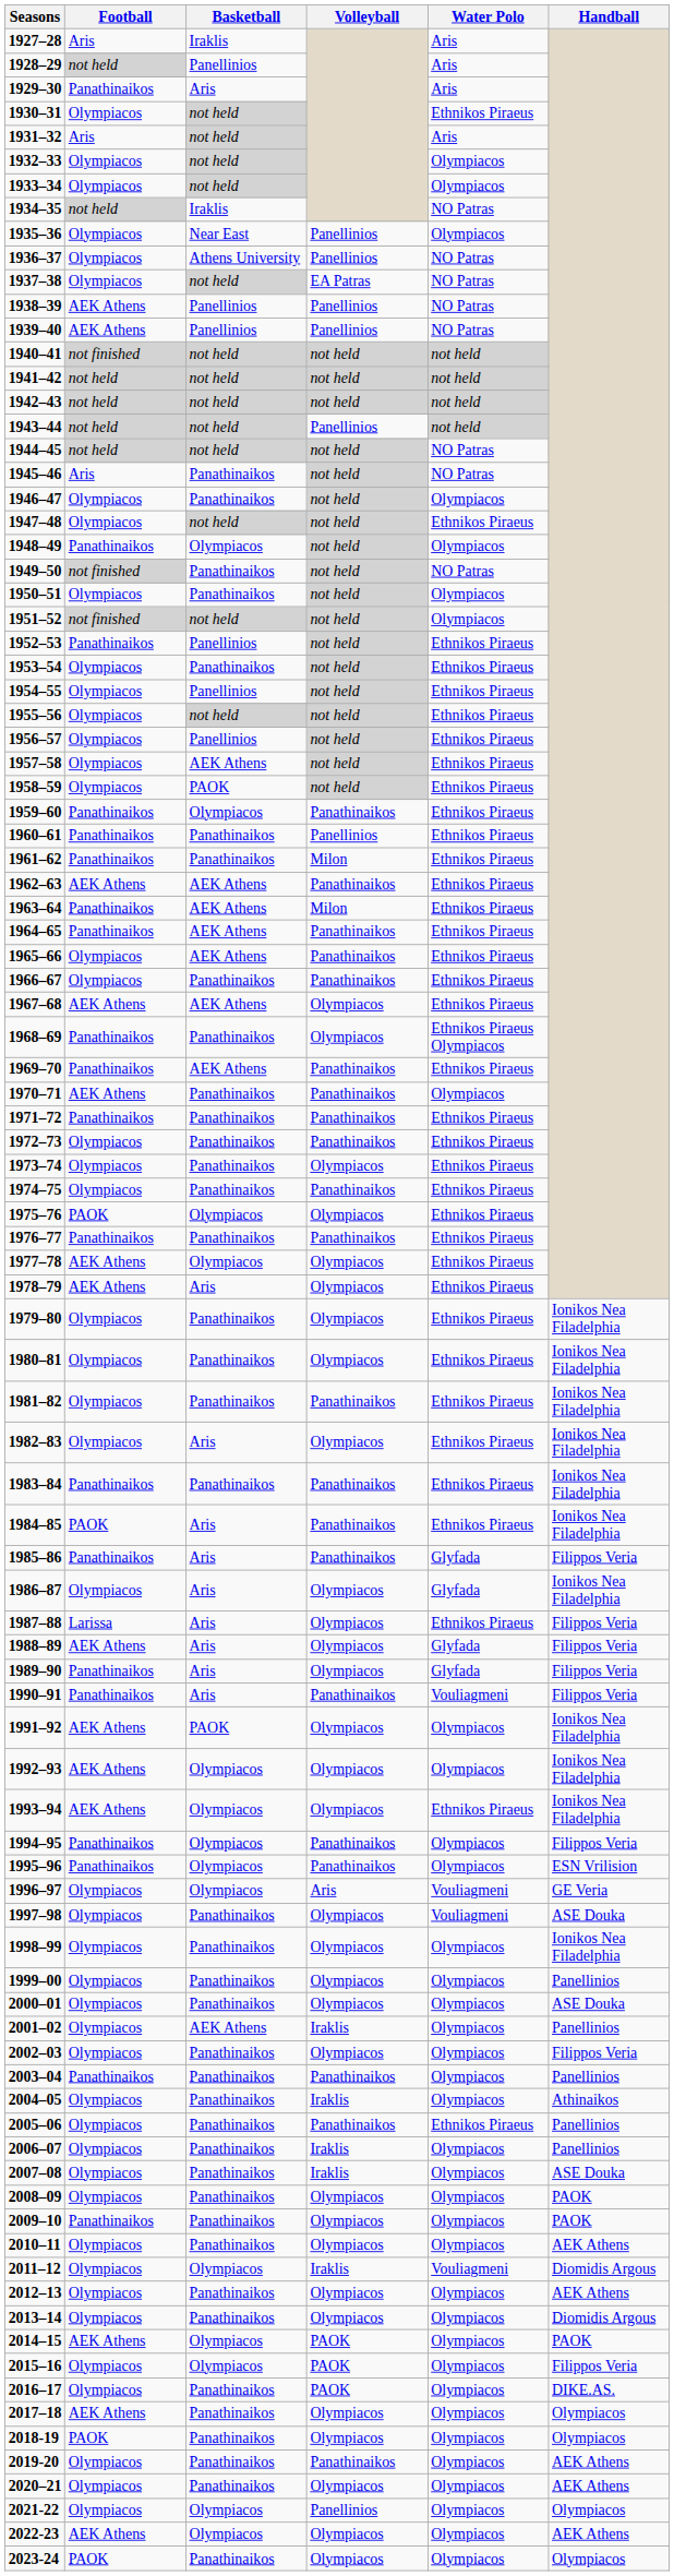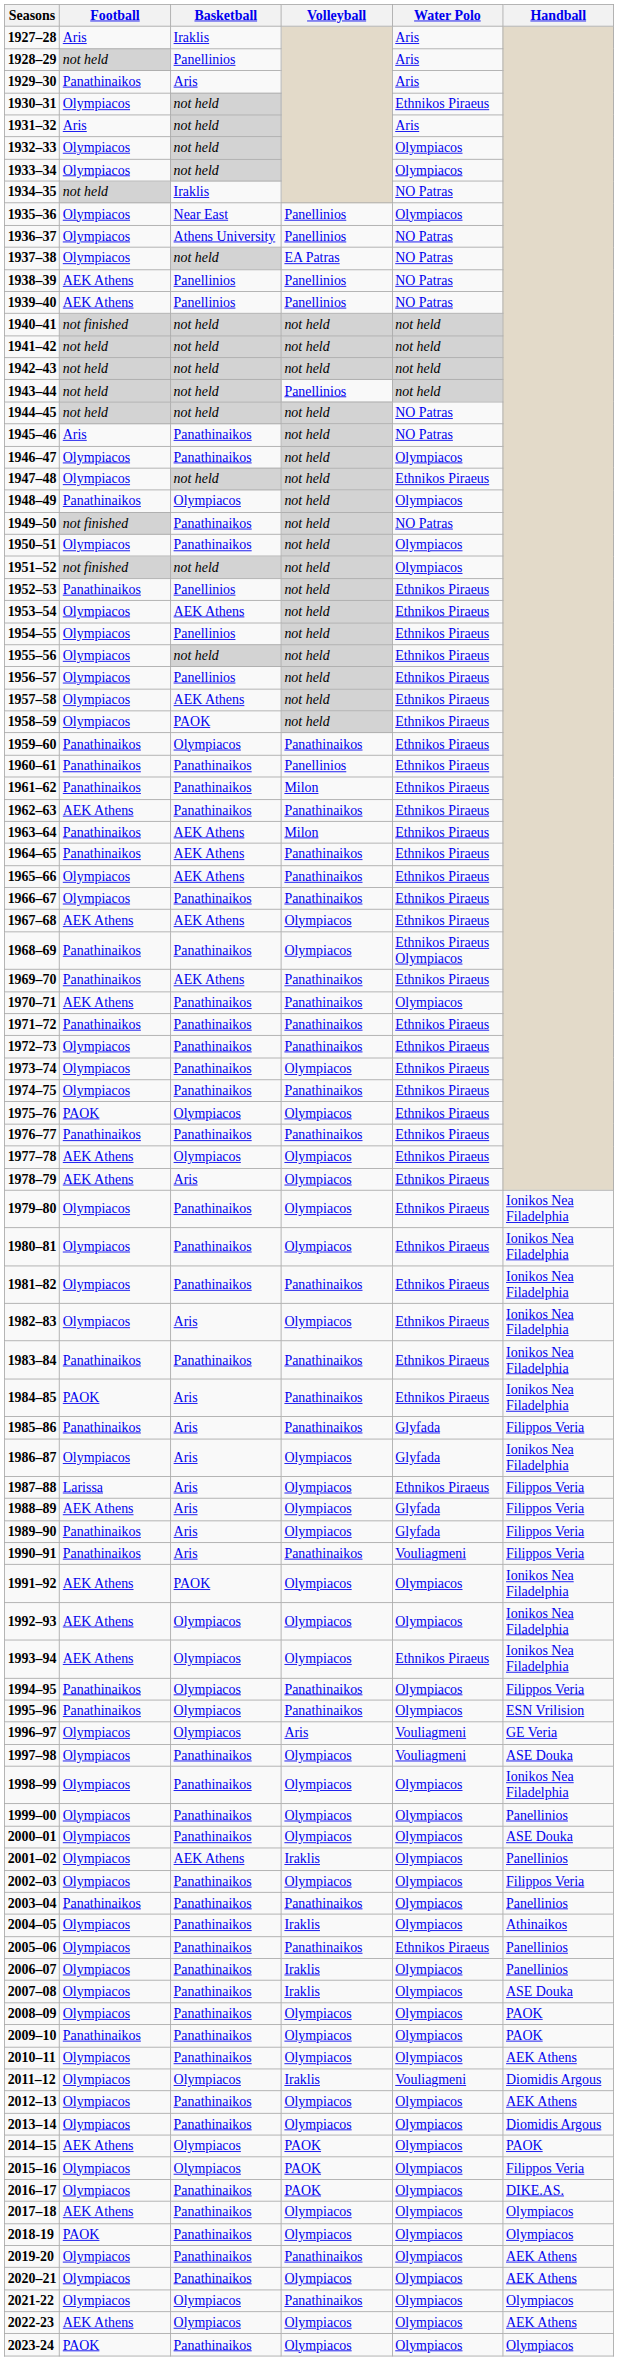1953–54 | Basketball: Panathinaikos -> AEK Athens
1962–63 | Basketball: AEK Athens -> Panathinaikos
2021-22 | Volleyball: Panellinios -> Panathinaikos
